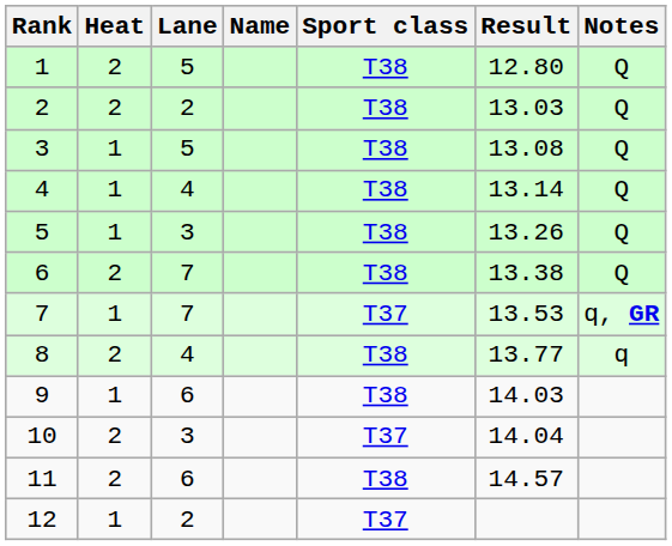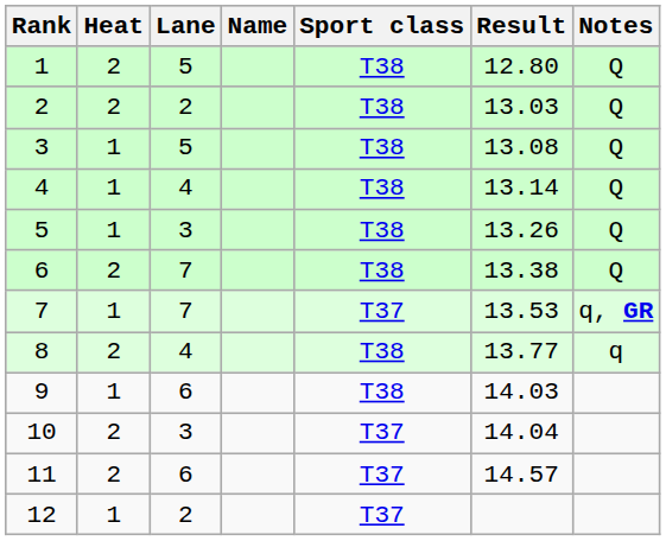11 | Sport class: T38 -> T37
